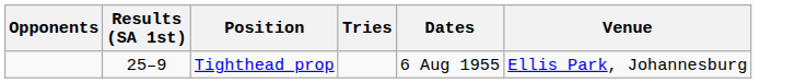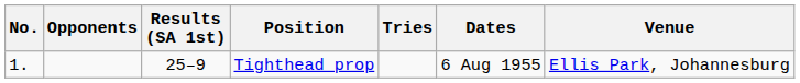+ column: No. | 1.
